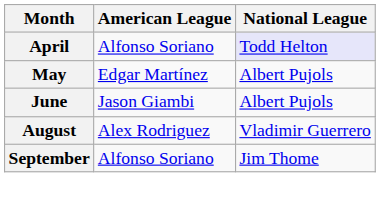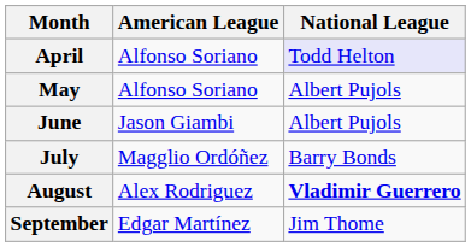May | American League: Edgar Martínez -> Alfonso Soriano
+ row: July | Magglio Ordóñez | Barry Bonds
August | National League: normal -> bold
September | American League: Alfonso Soriano -> Edgar Martínez
